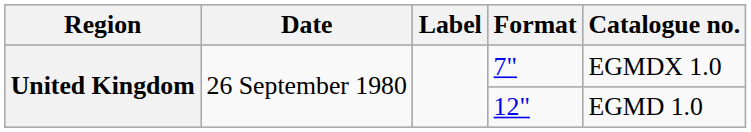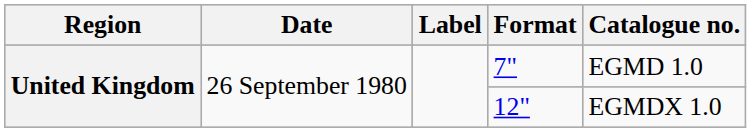7" | Catalogue no.: EGMDX 1.0 -> EGMD 1.0
12" | Catalogue no.: EGMD 1.0 -> EGMDX 1.0
